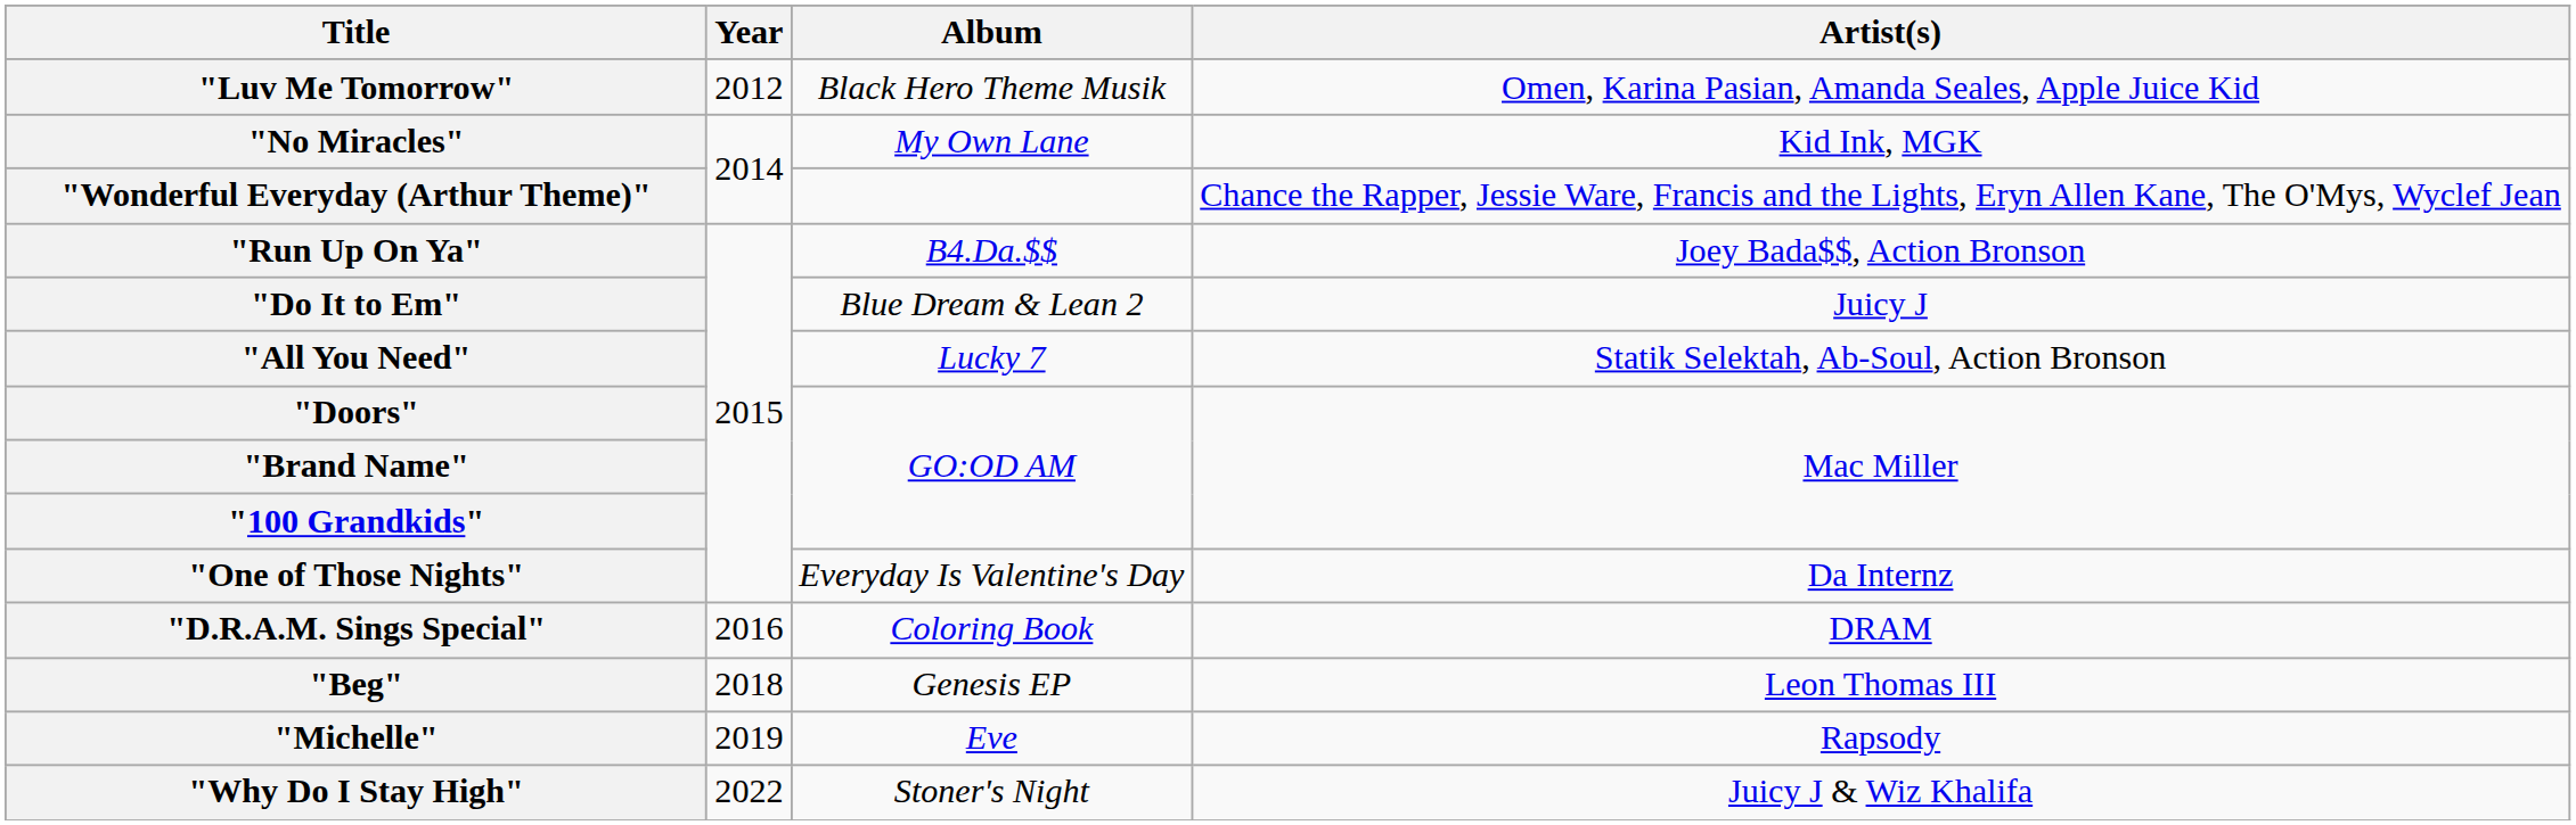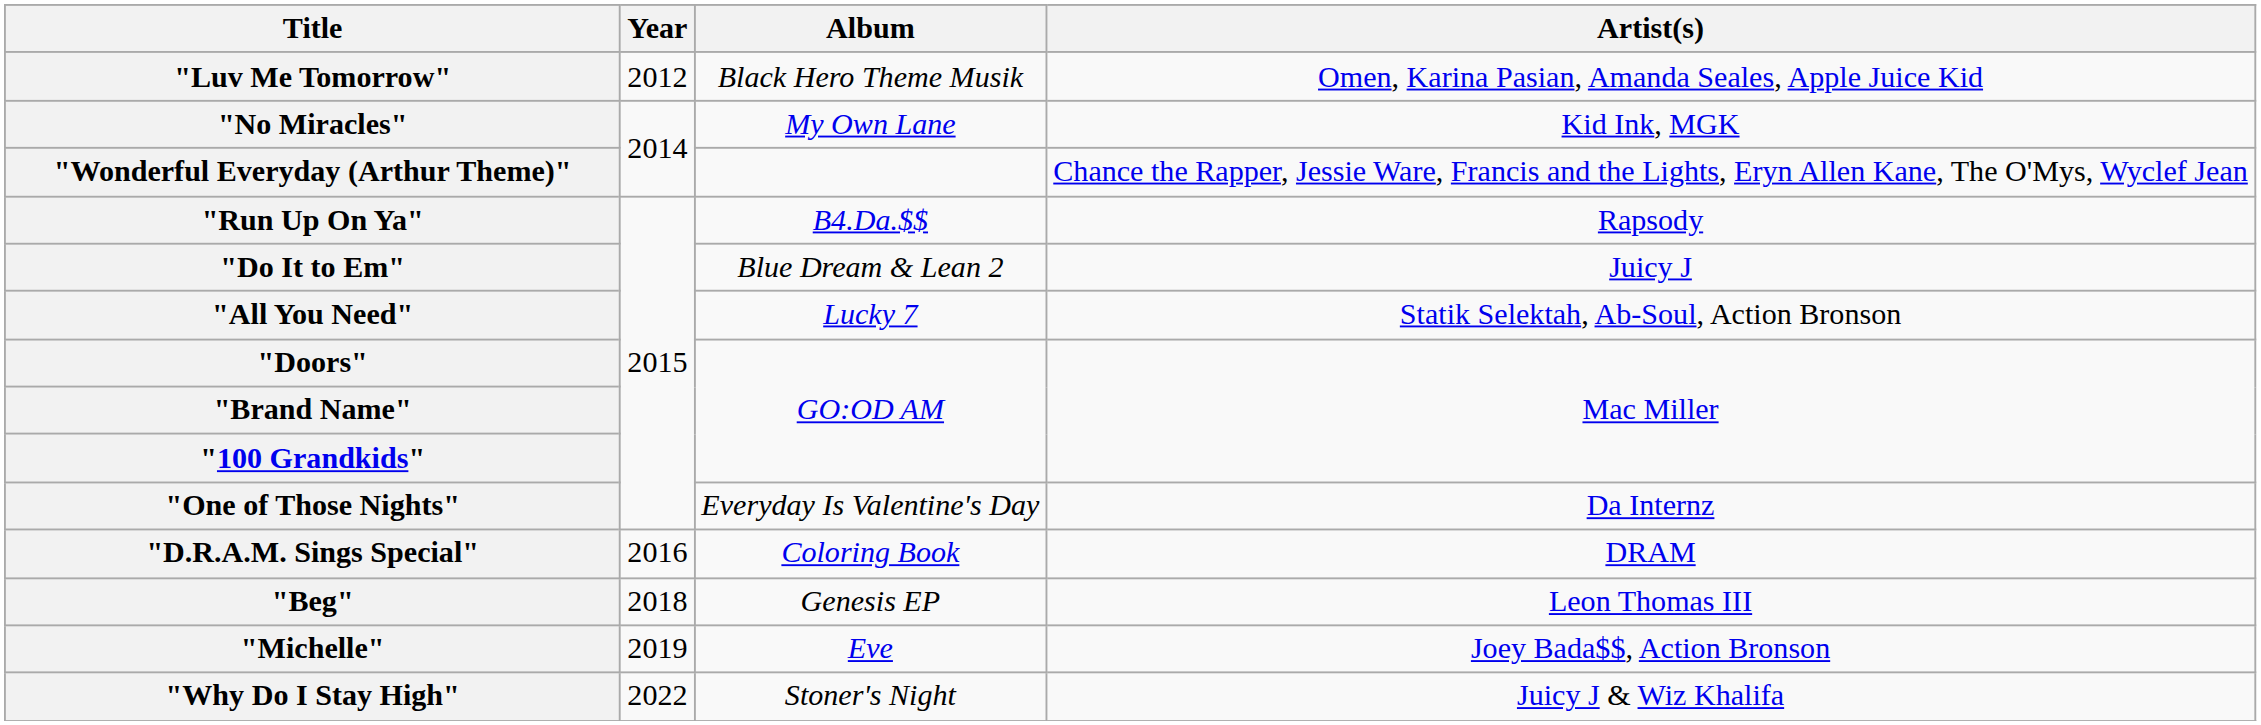"Run Up On Ya" | Artist(s): Joey Bada$$, Action Bronson -> Rapsody
"Michelle" | Artist(s): Rapsody -> Joey Bada$$, Action Bronson
